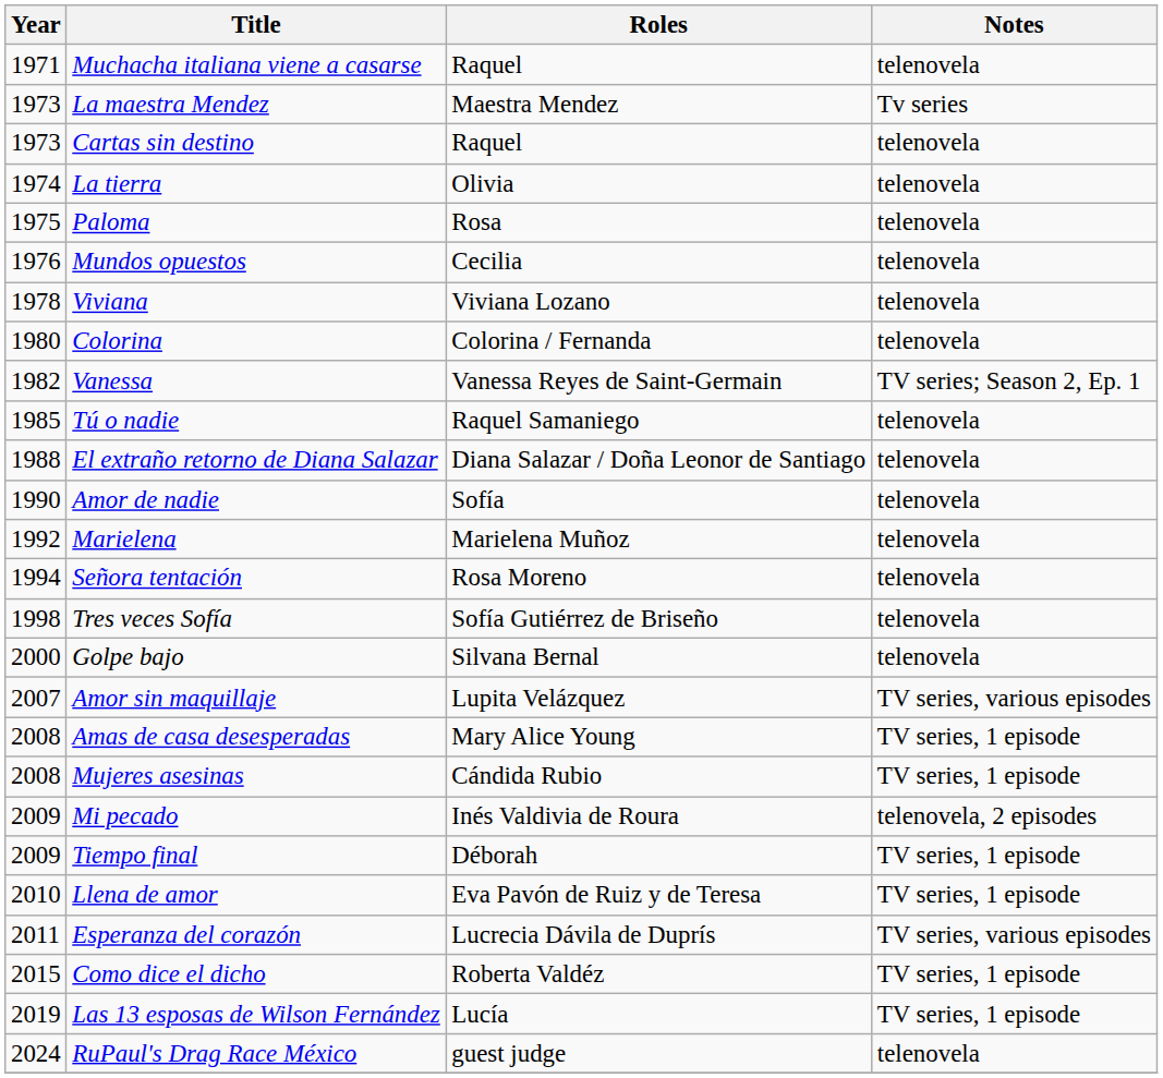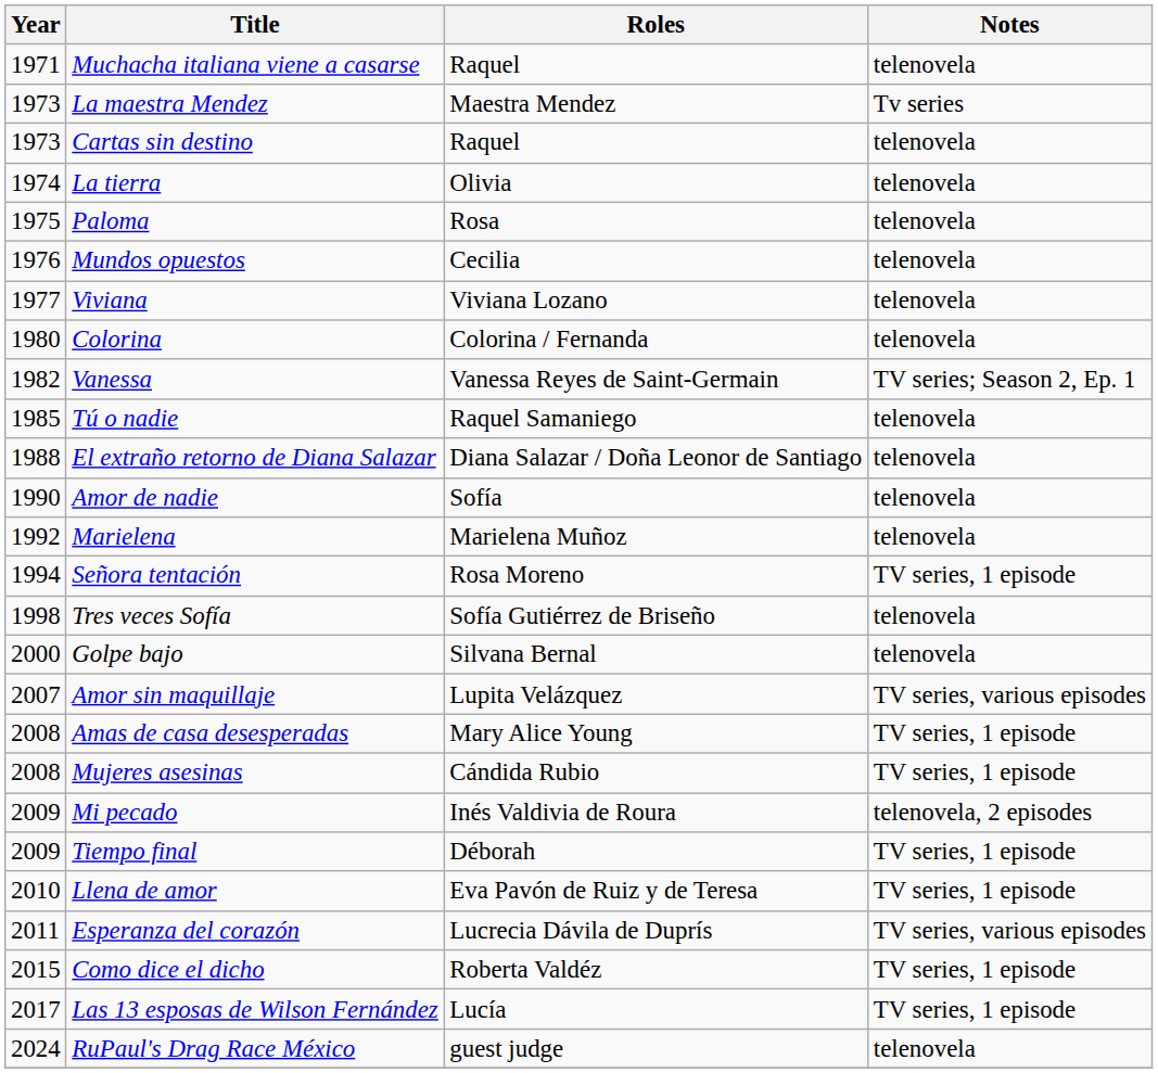Viviana | Year: 1978 -> 1977
Señora tentación | Notes: telenovela -> TV series, 1 episode
Las 13 esposas de Wilson Fernández | Year: 2019 -> 2017
